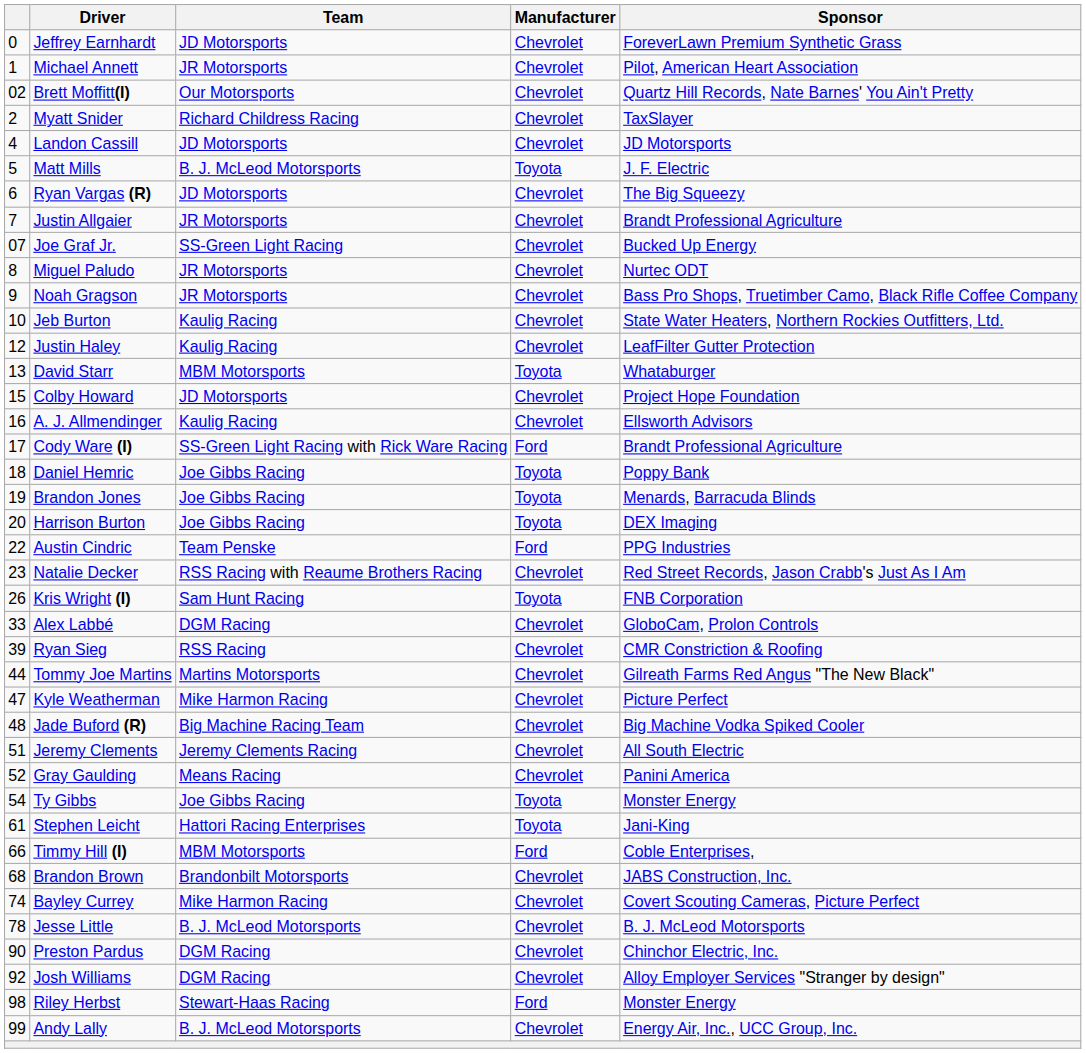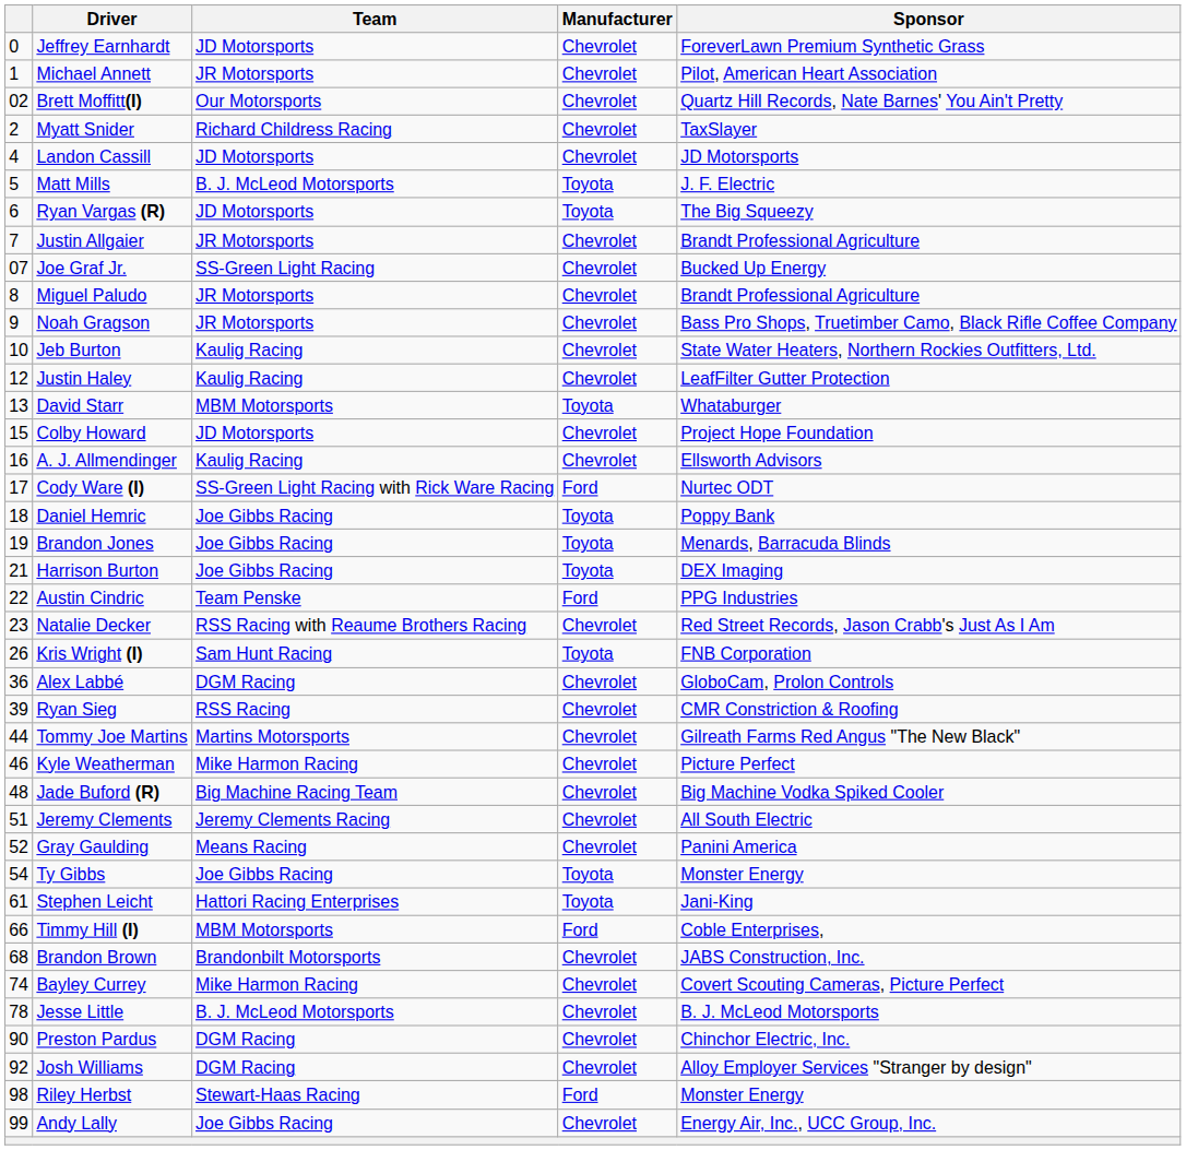Ryan Vargas (R) | Manufacturer: Chevrolet -> Toyota
Miguel Paludo | Sponsor: Nurtec ODT -> Brandt Professional Agriculture
Cody Ware (I) | Sponsor: Brandt Professional Agriculture -> Nurtec ODT
Harrison Burton | column 1: 20 -> 21
Alex Labbé | column 1: 33 -> 36
Kyle Weatherman | column 1: 47 -> 46
Andy Lally | Team: B. J. McLeod Motorsports -> Joe Gibbs Racing
